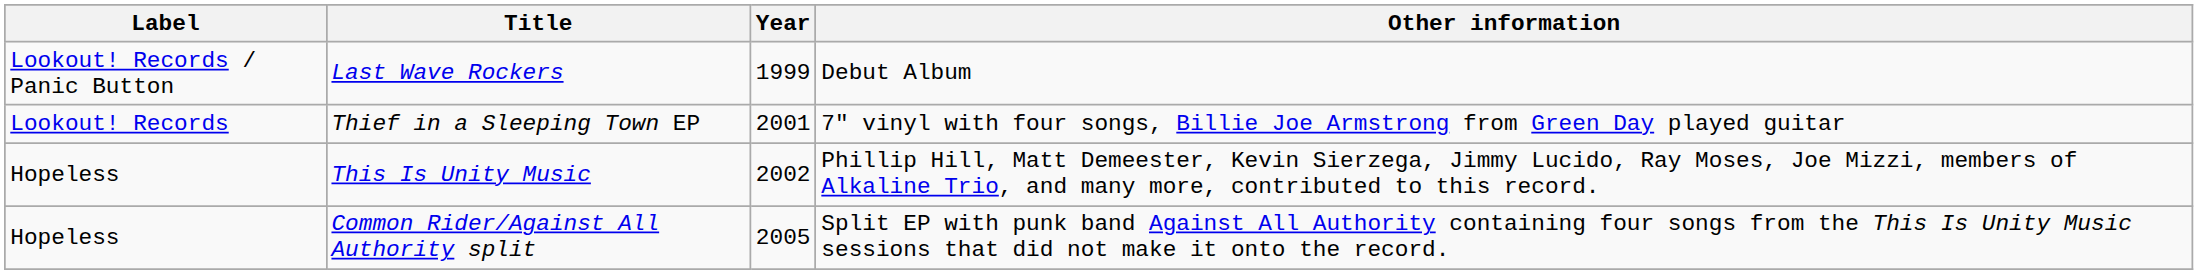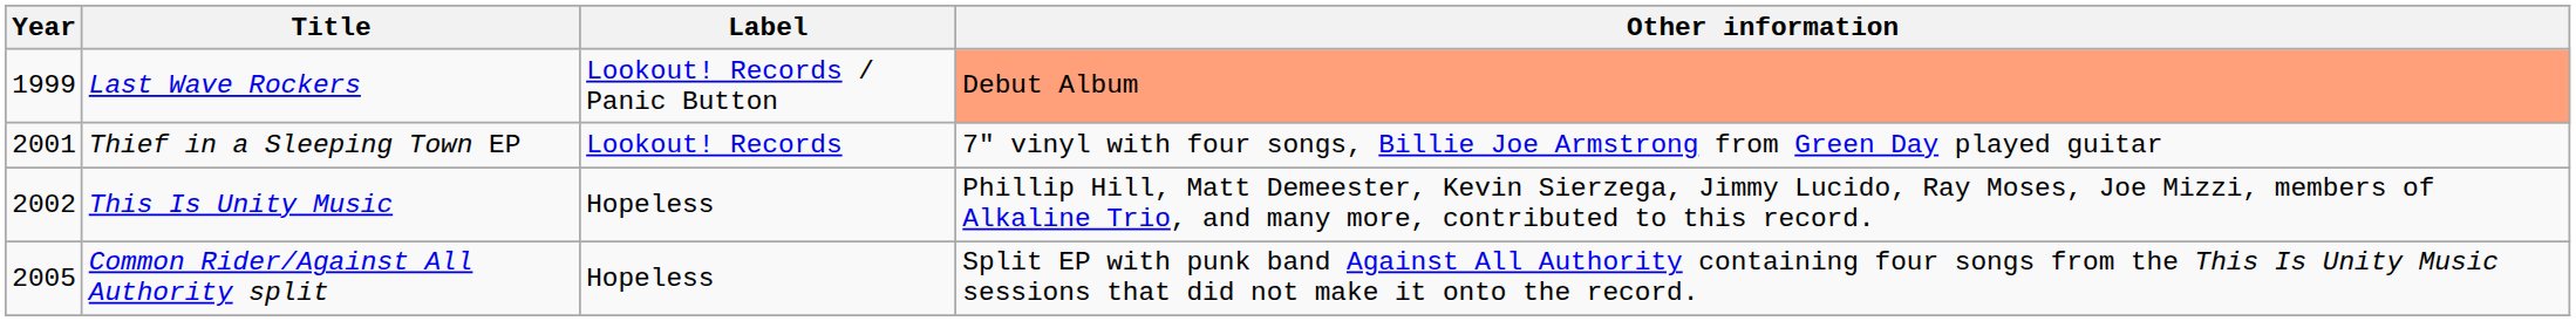columns swapped: Year <-> Label
Last Wave Rockers | Other information: no background -> lightsalmon background
